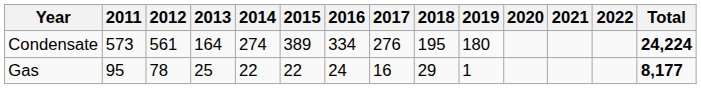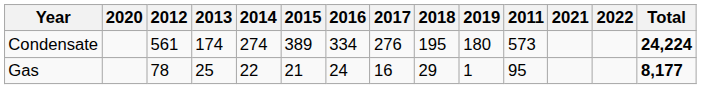columns swapped: 2011 <-> 2020
Condensate | 2013: 164 -> 174
Gas | 2015: 22 -> 21
